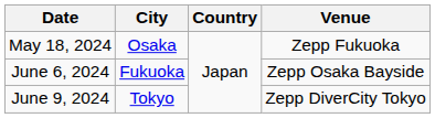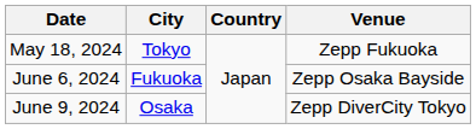May 18, 2024 | City: Osaka -> Tokyo
June 9, 2024 | City: Tokyo -> Osaka
